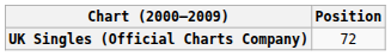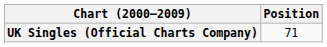UK Singles (Official Charts Company) | Position: 72 -> 71
